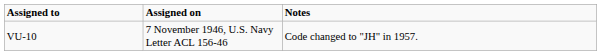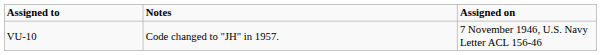columns swapped: Assigned on <-> Notes
